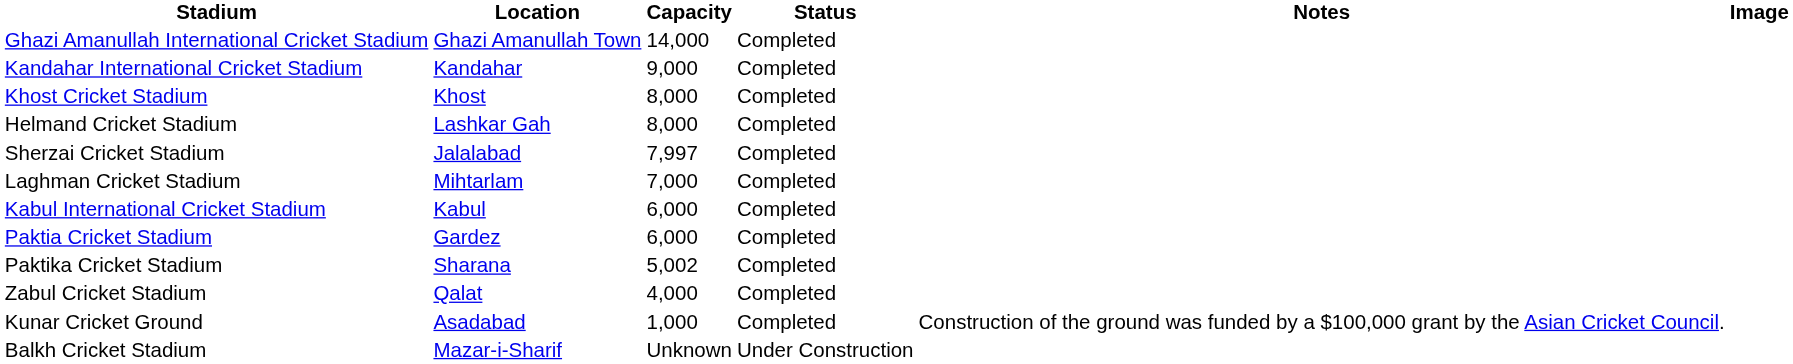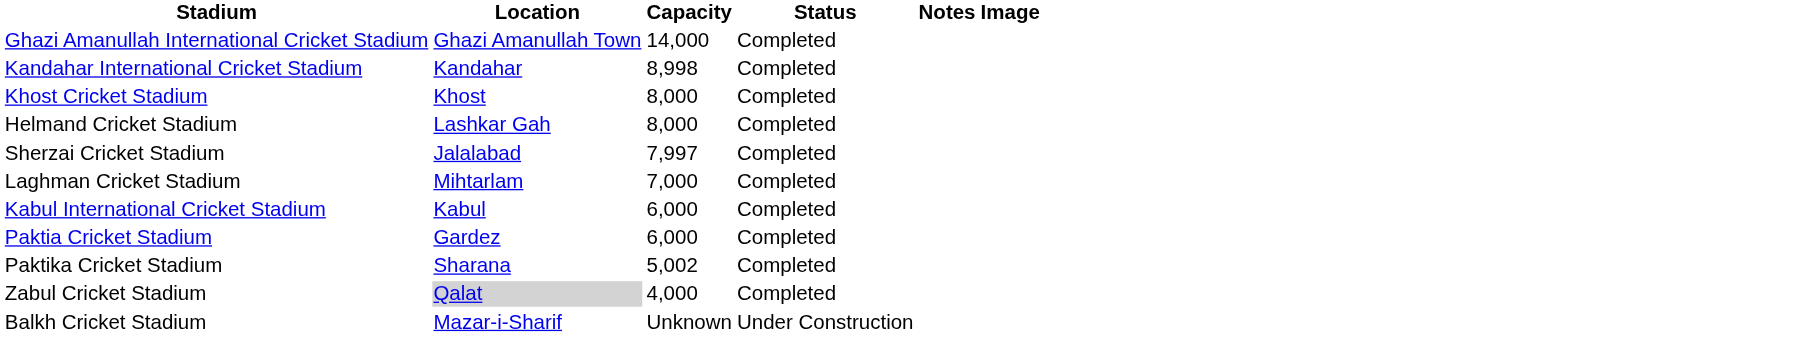Kandahar International Cricket Stadium | Capacity: 9,000 -> 8,998
Zabul Cricket Stadium | Location: no background -> lightgrey background
- row: Kunar Cricket Ground | Asadabad | 1,000 | Completed | Construction of the ground was funded by a $100,000 grant by the Asian Cricket Council.
